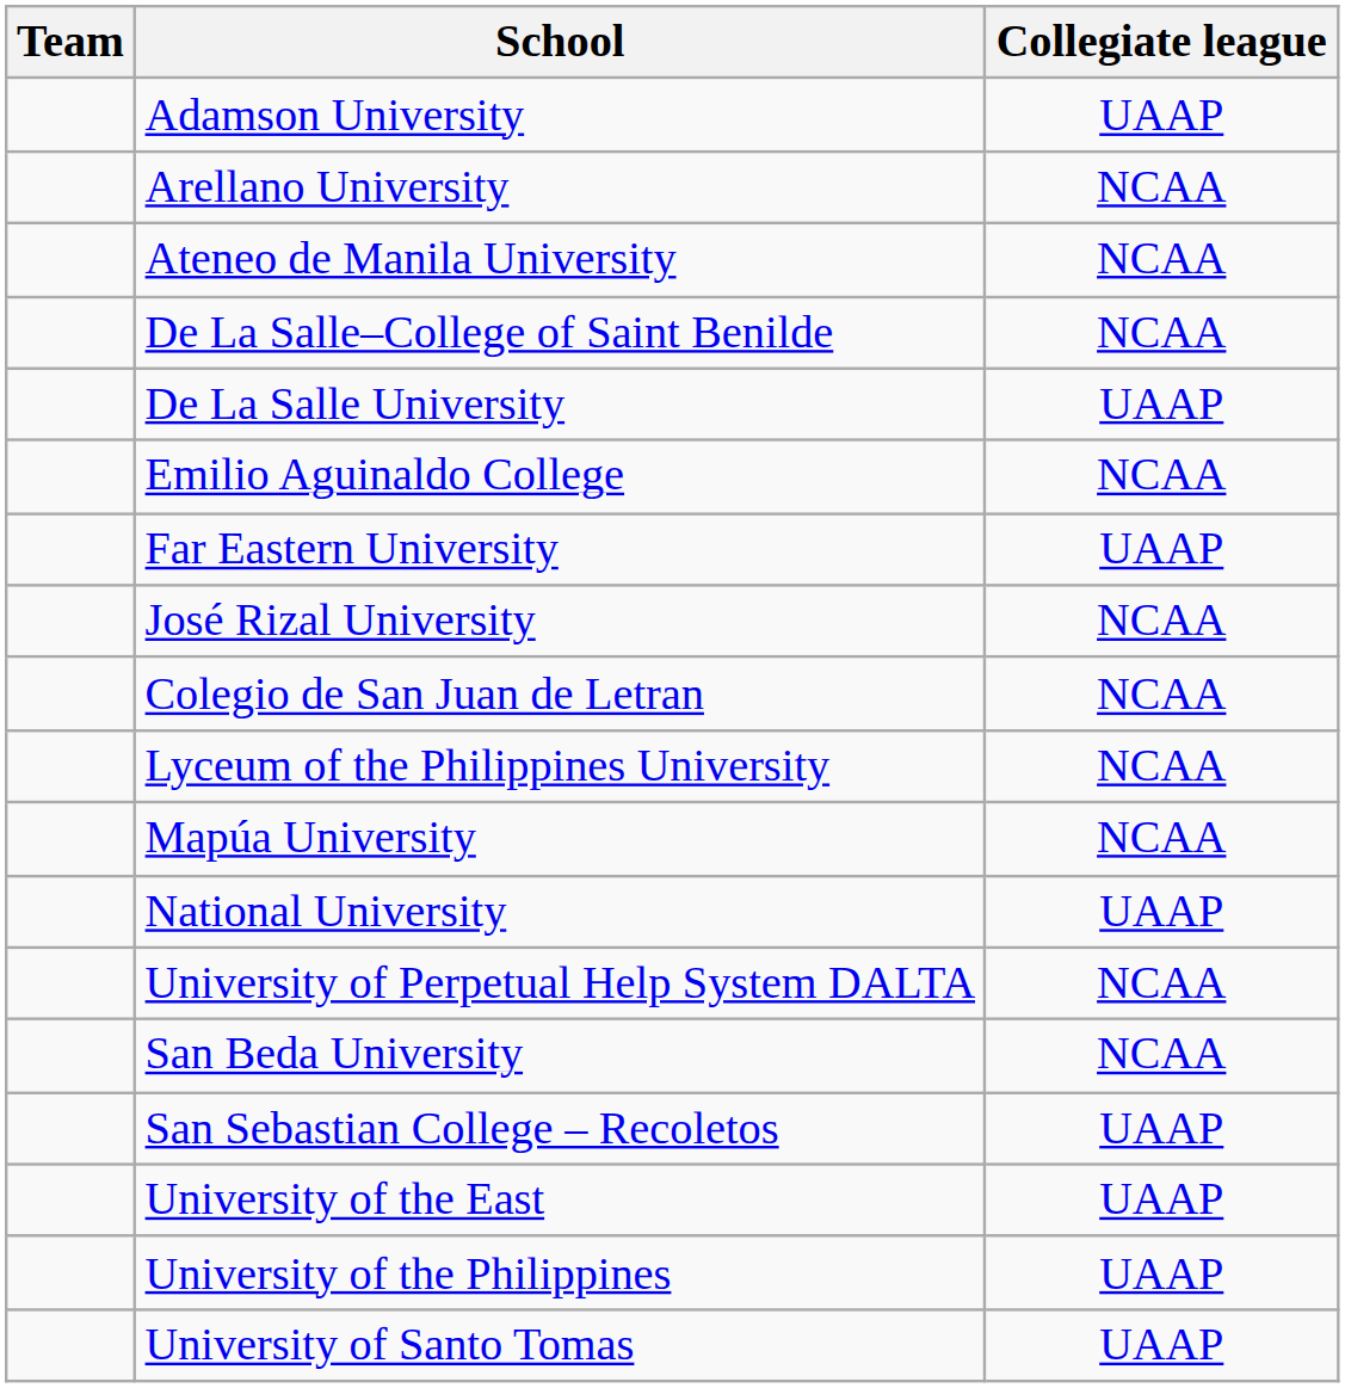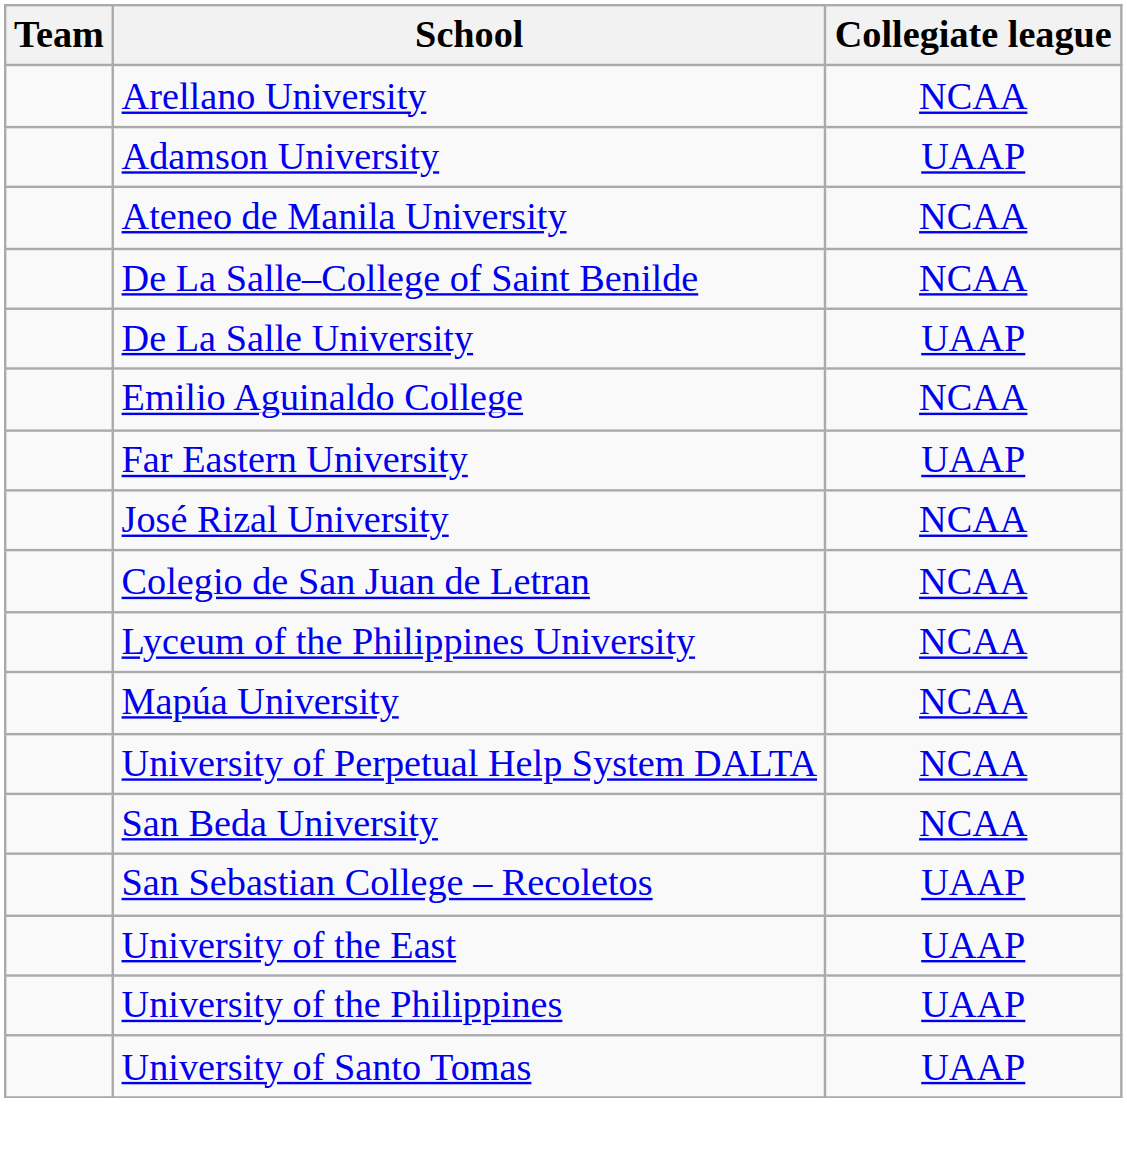rows swapped: Adamson University <-> Arellano University
- row: National University | UAAP
